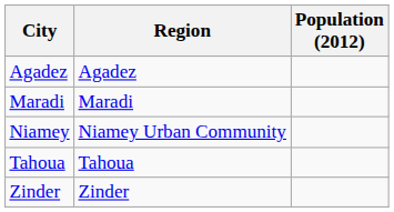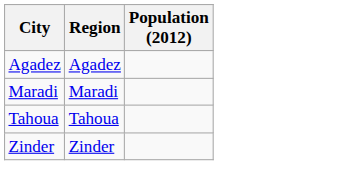- row: Niamey | Niamey Urban Community
